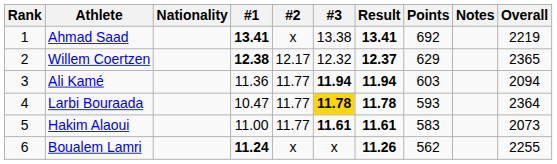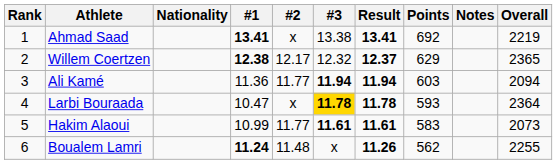Larbi Bouraada | #2: 11.77 -> x
Hakim Alaoui | #1: 11.00 -> 10.99
Boualem Lamri | #2: x -> 11.48
